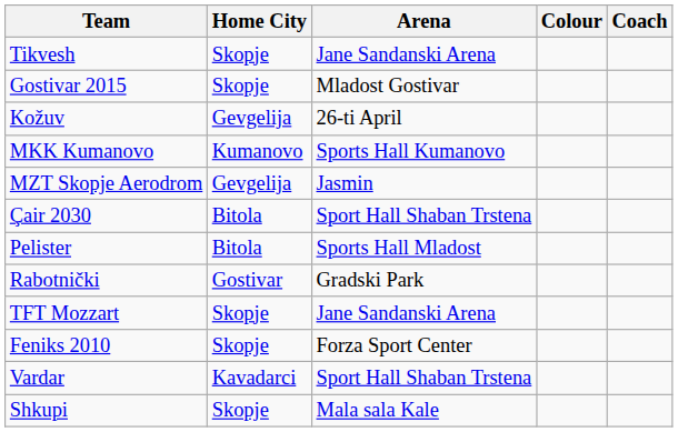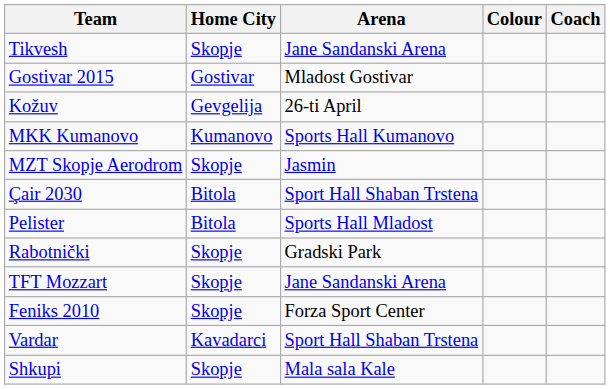Gostivar 2015 | Home City: Skopje -> Gostivar
MZT Skopje Aerodrom | Home City: Gevgelija -> Skopje
Rabotnički | Home City: Gostivar -> Skopje
